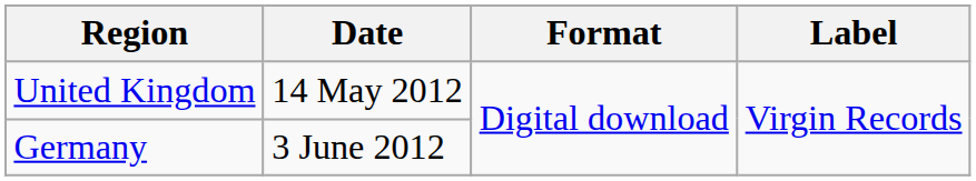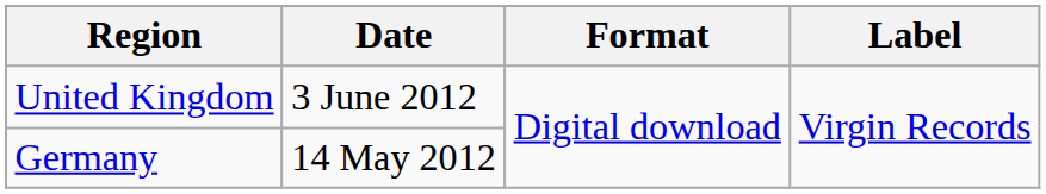United Kingdom | Date: 14 May 2012 -> 3 June 2012
Germany | Date: 3 June 2012 -> 14 May 2012
